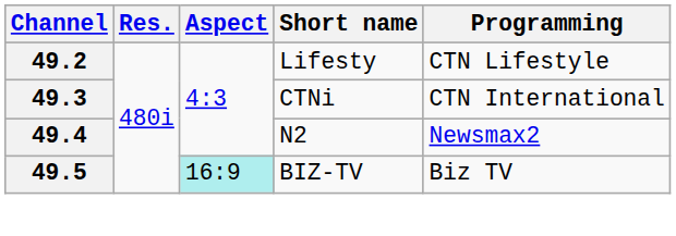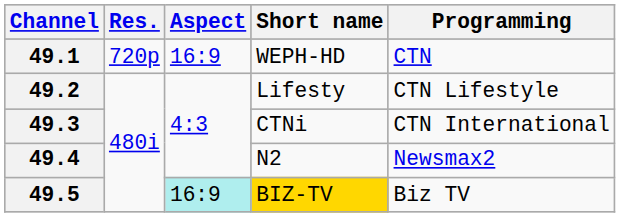+ row: 49.1 | 720p | 16:9 | WEPH-HD | CTN
49.5 | Short name: no background -> gold background
